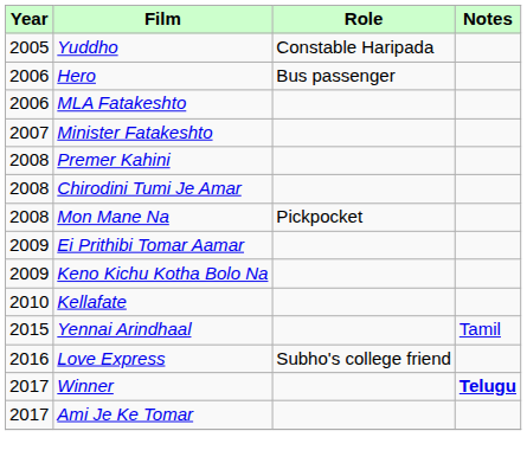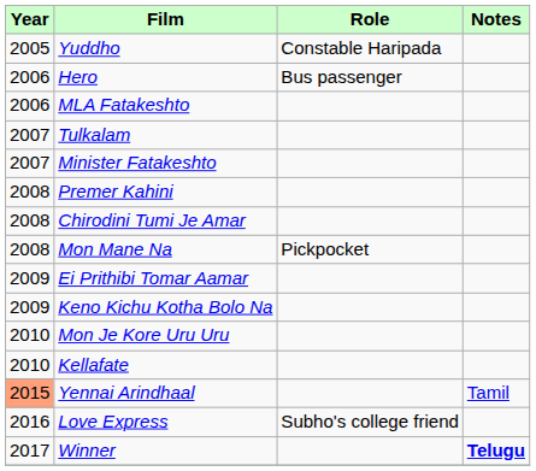+ row: 2007 | Tulkalam
+ row: 2010 | Mon Je Kore Uru Uru
Yennai Arindhaal | Year: no background -> lightsalmon background
- row: 2017 | Ami Je Ke Tomar
